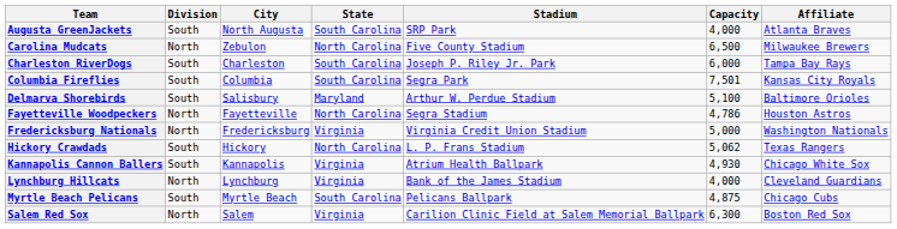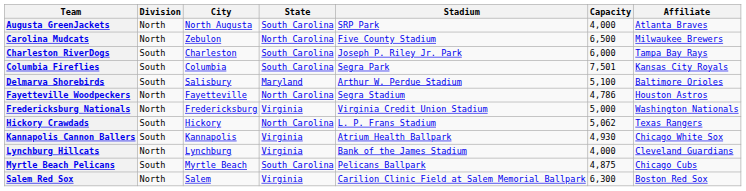Augusta GreenJackets | Division: South -> North
